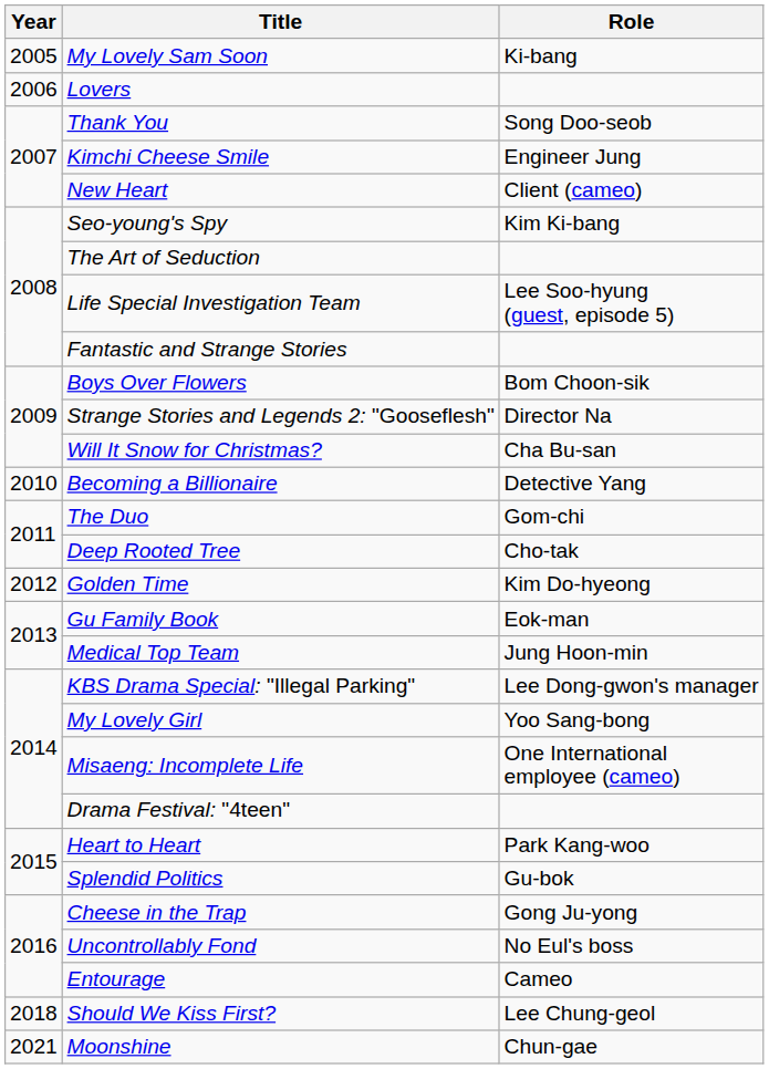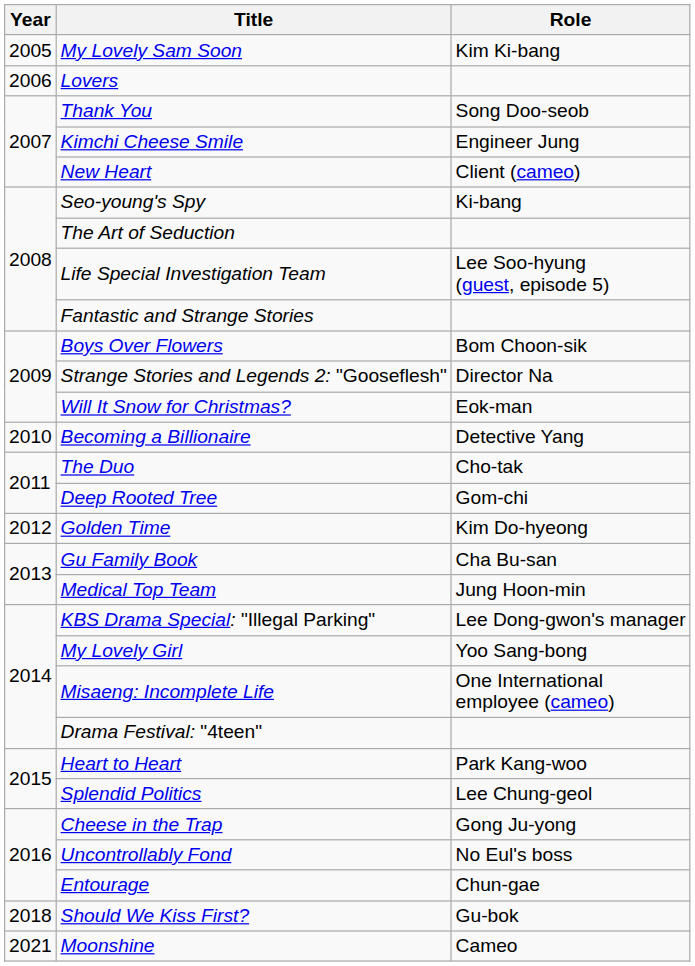My Lovely Sam Soon | Role: Ki-bang -> Kim Ki-bang
Seo-young's Spy | Role: Kim Ki-bang -> Ki-bang
Will It Snow for Christmas? | Role: Cha Bu-san -> Eok-man
The Duo | Role: Gom-chi -> Cho-tak
Deep Rooted Tree | Role: Cho-tak -> Gom-chi
Gu Family Book | Role: Eok-man -> Cha Bu-san
Splendid Politics | Role: Gu-bok -> Lee Chung-geol
Entourage | Role: Cameo -> Chun-gae
Should We Kiss First? | Role: Lee Chung-geol -> Gu-bok
Moonshine | Role: Chun-gae -> Cameo
